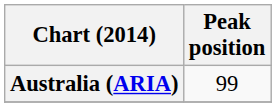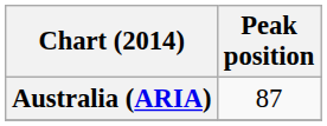Australia (ARIA) | Peak position: 99 -> 87
